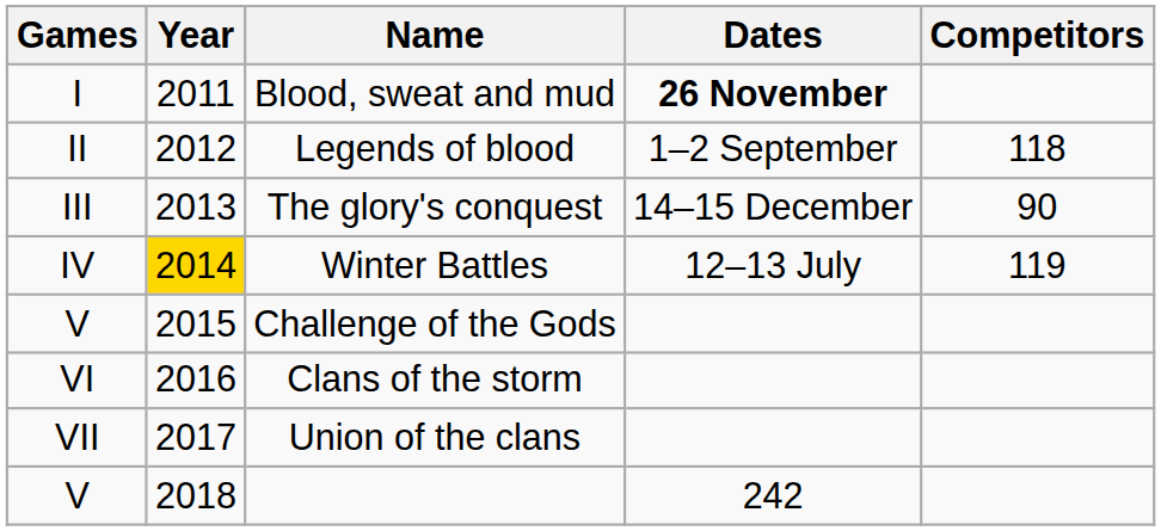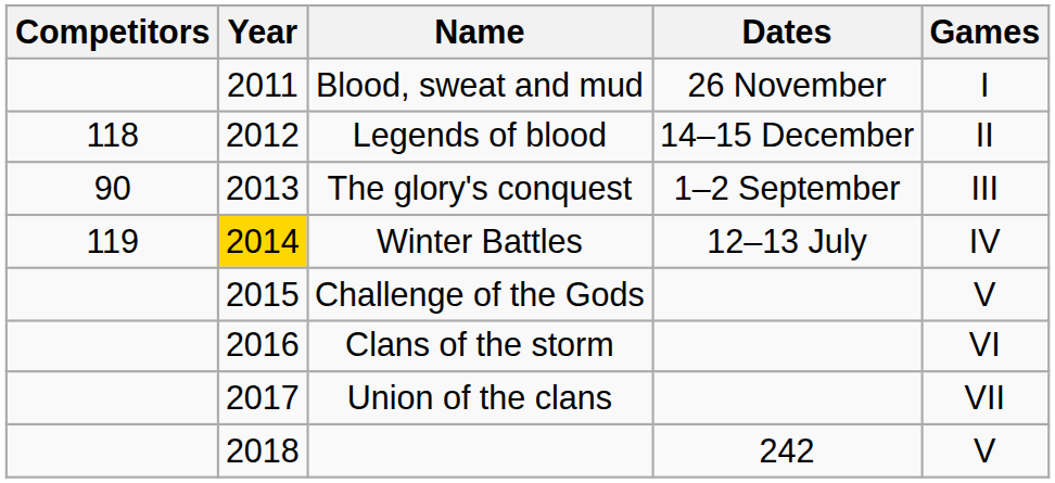columns swapped: Games <-> Competitors
Blood, sweat and mud | Dates: bold -> normal
Legends of blood | Dates: 1–2 September -> 14–15 December
The glory's conquest | Dates: 14–15 December -> 1–2 September
